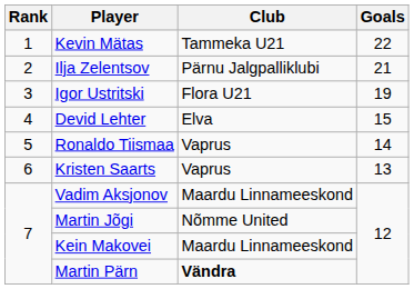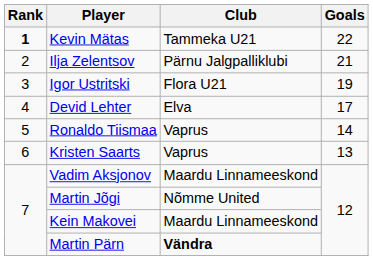Kevin Mätas | Rank: normal -> bold
Devid Lehter | Goals: 15 -> 17
